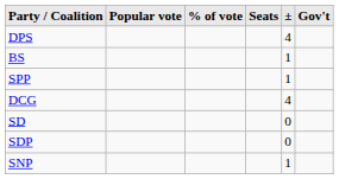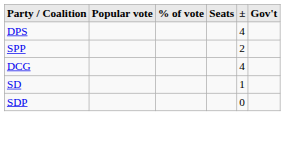- row: BS | 1
SPP | ±: 1 -> 2
SD | ±: 0 -> 1
- row: SNP | 1
